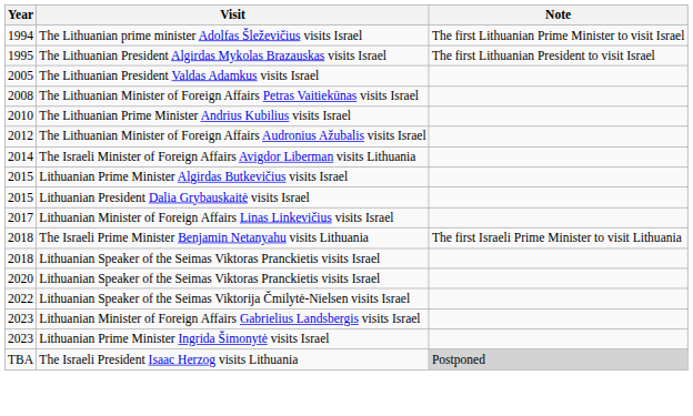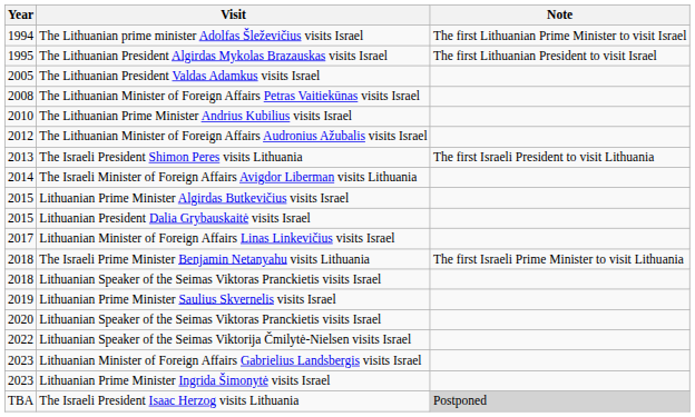+ row: 2013 | The Israeli President Shimon Peres visits Lithuania | The first Israeli President to visit Lithuania
+ row: 2019 | Lithuanian Prime Minister Saulius Skvernelis visits Israel
